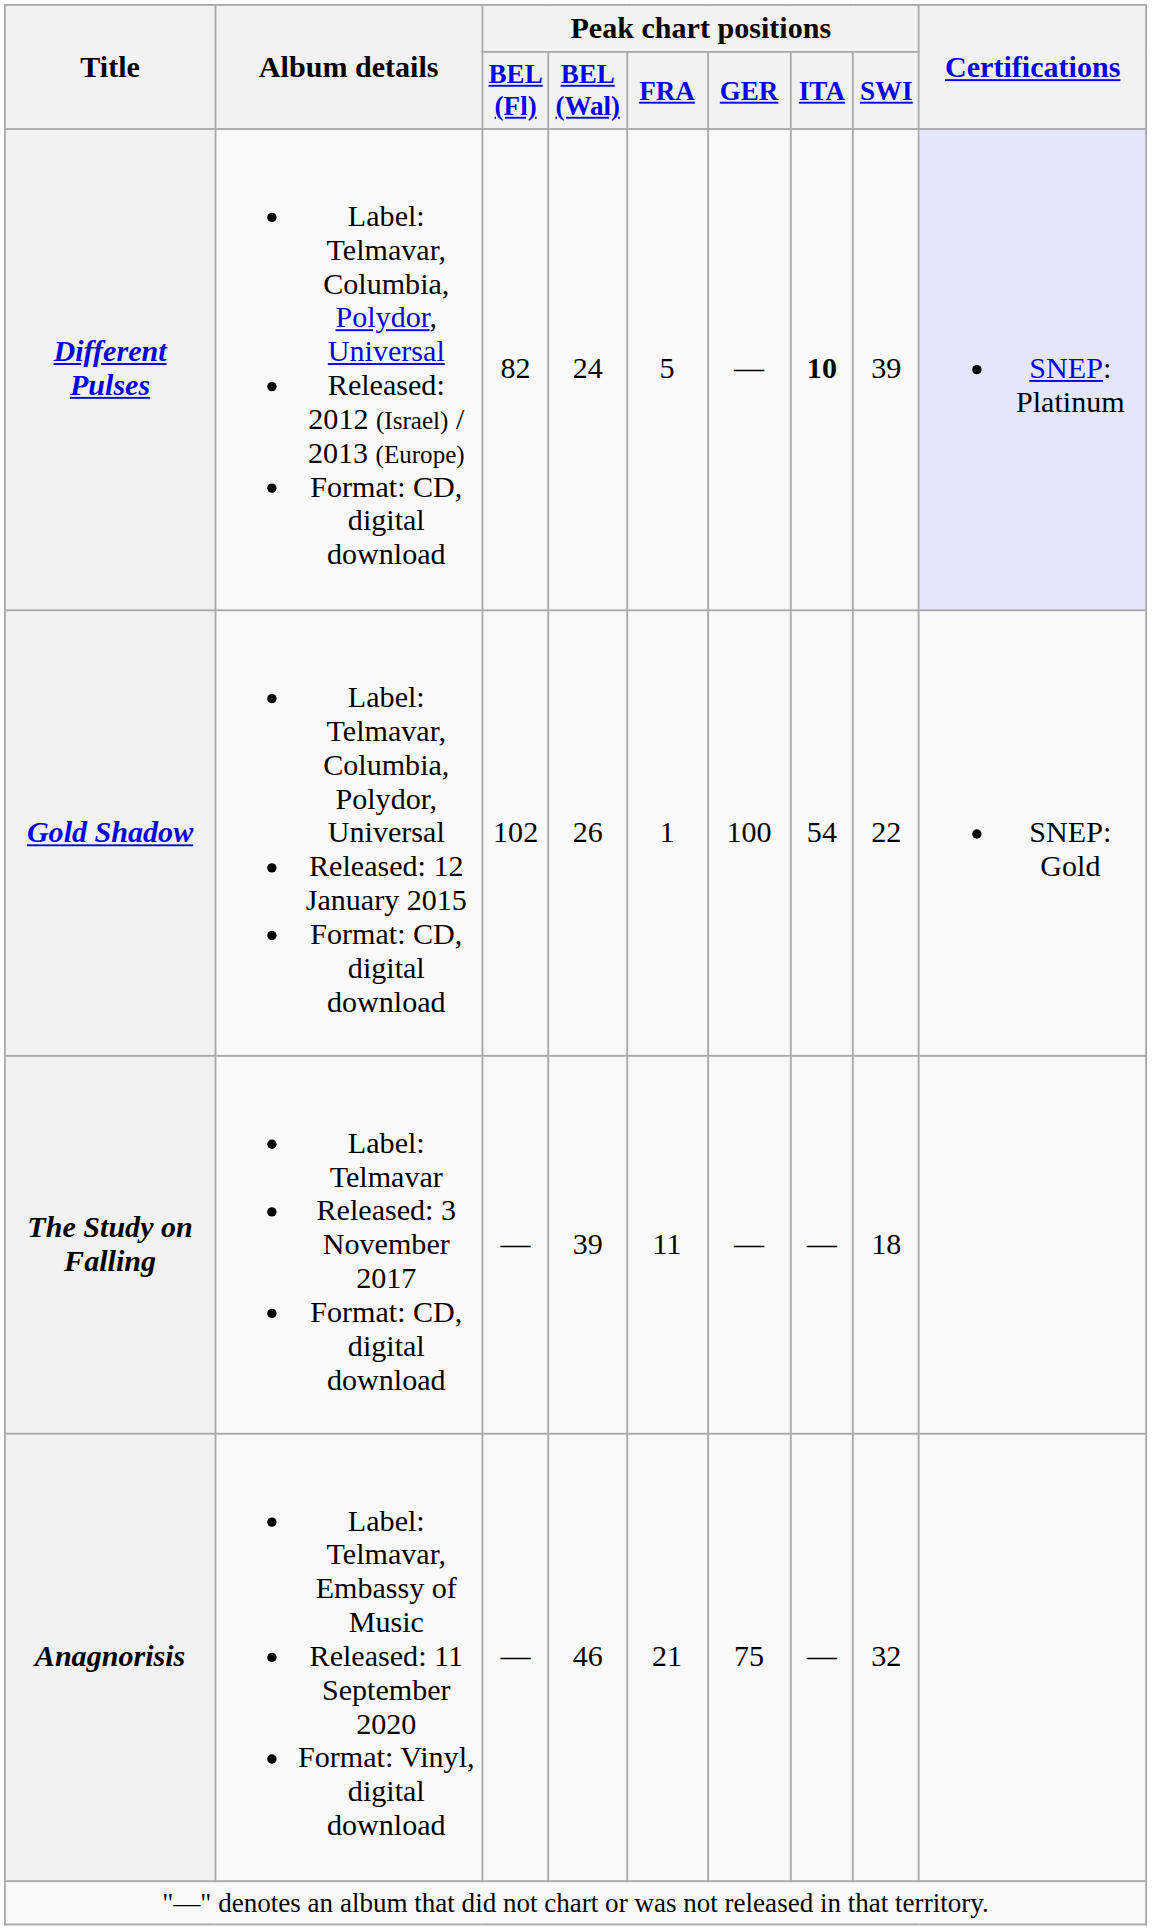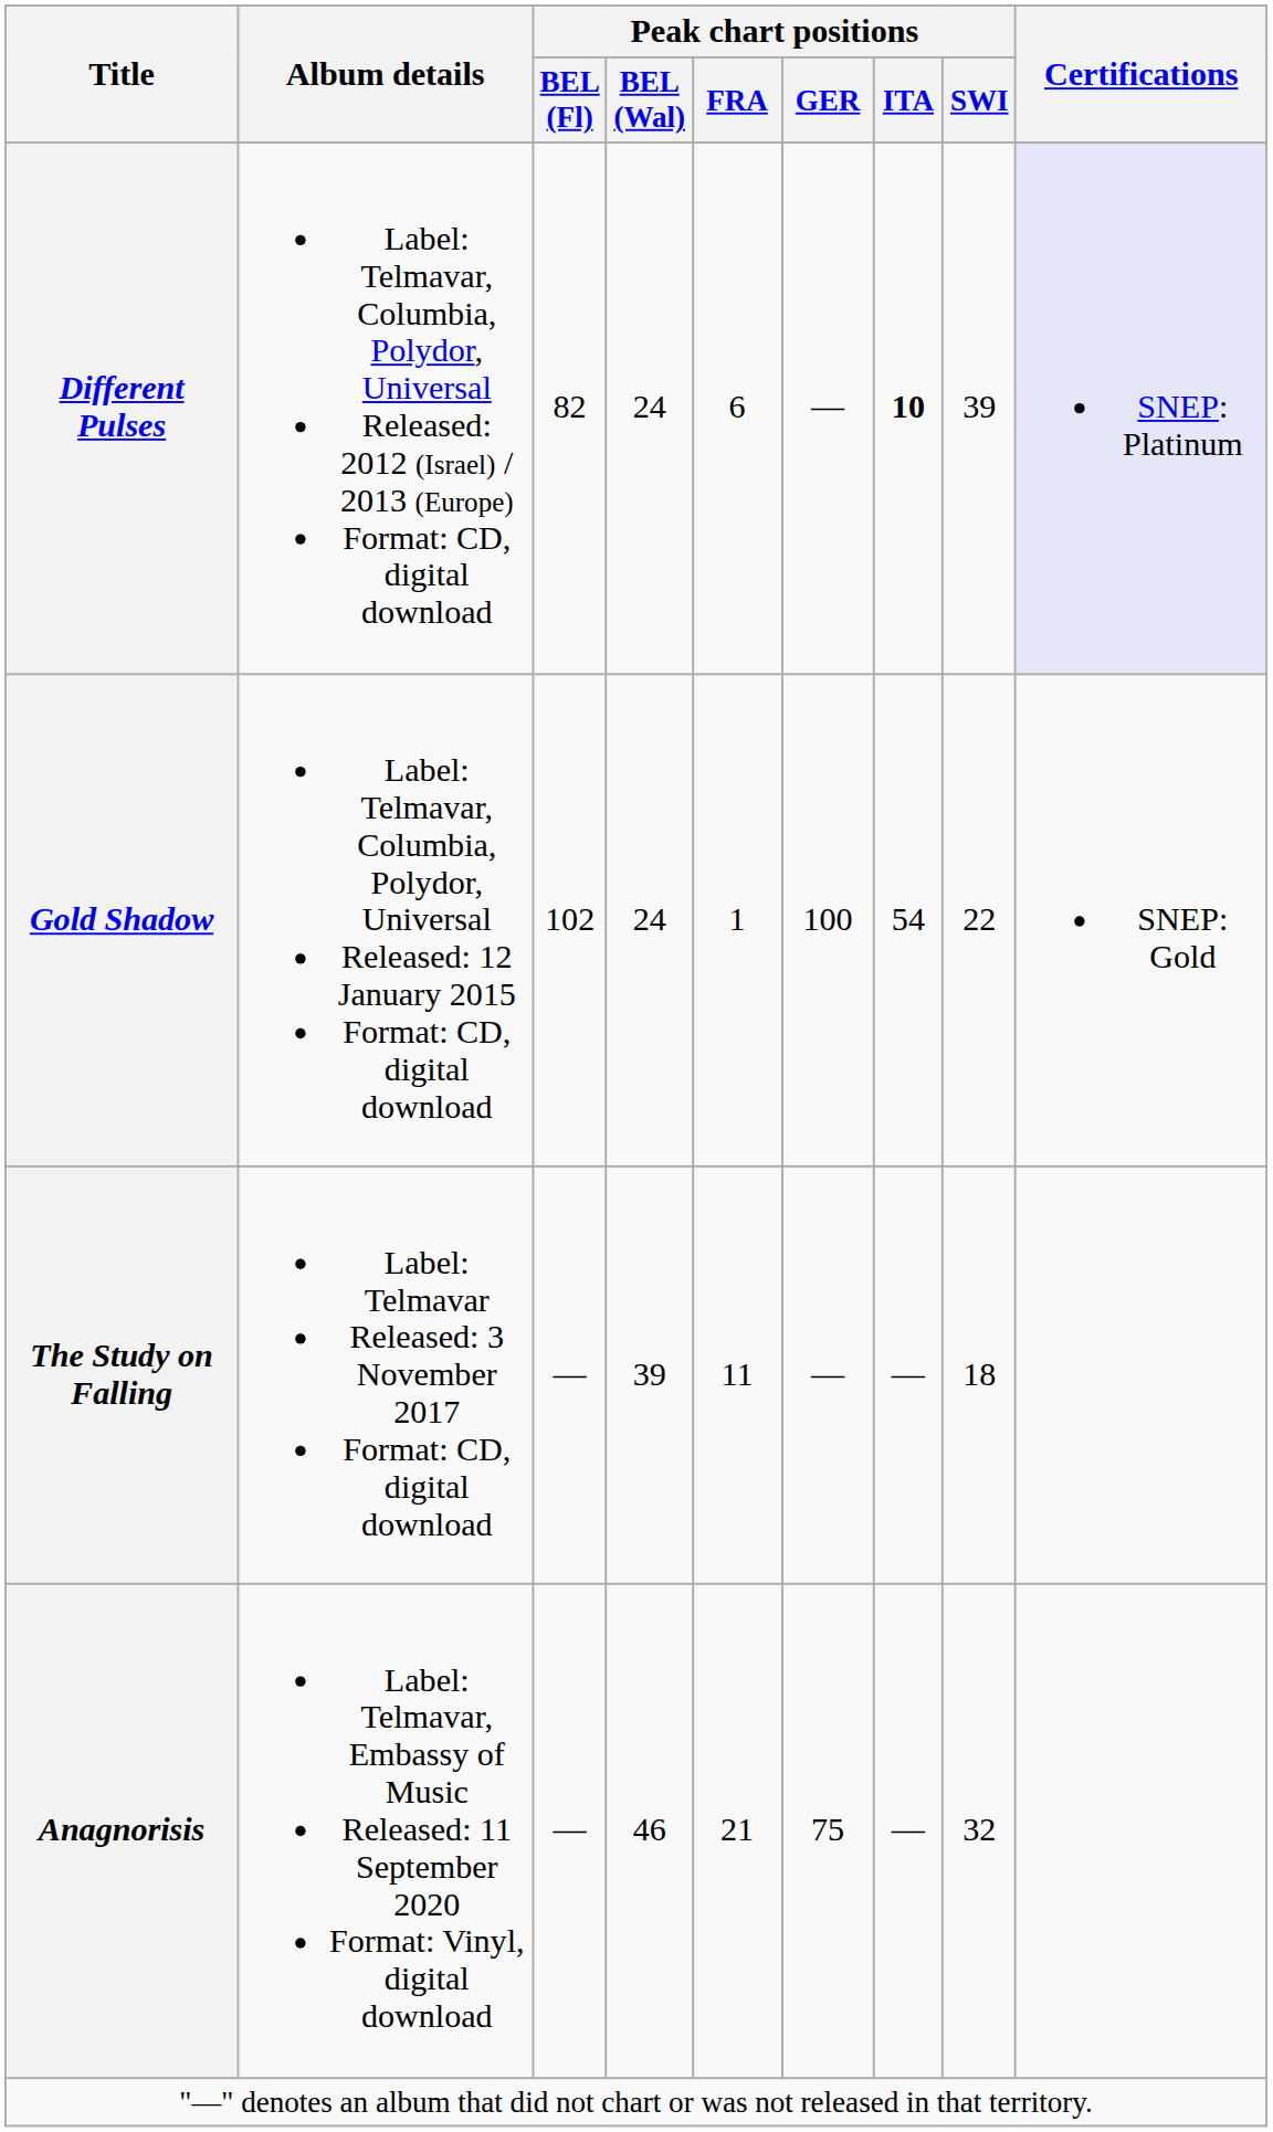Different Pulses | Peak chart positions / FRA: 5 -> 6
Gold Shadow | Peak chart positions / BEL (Wal): 26 -> 24
